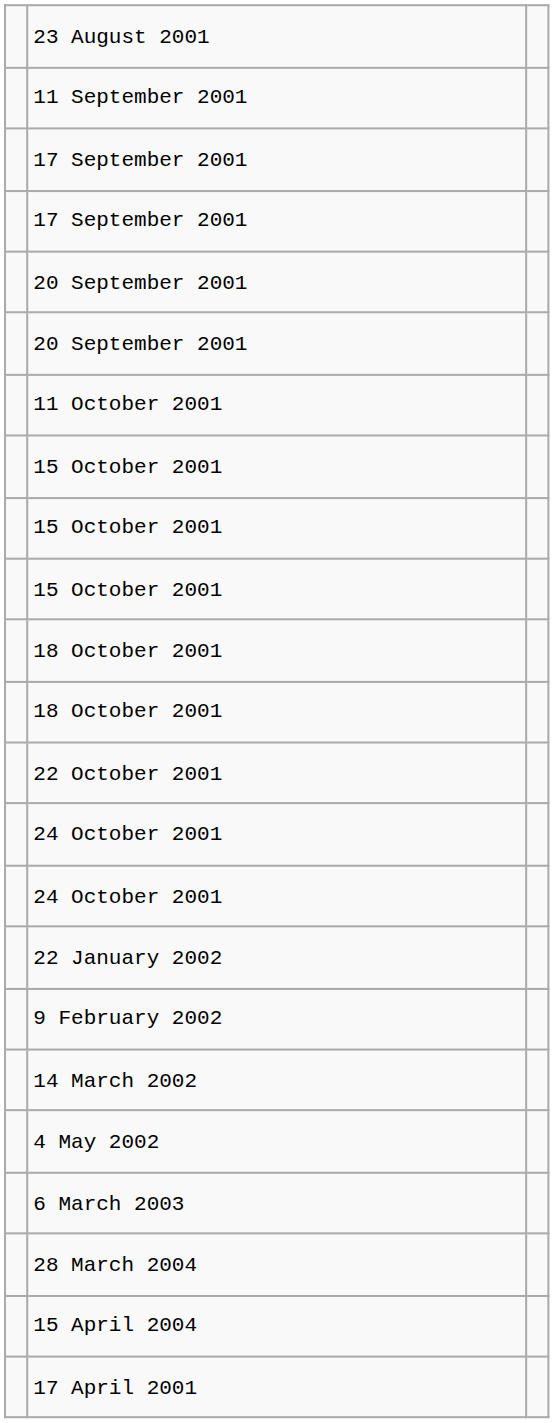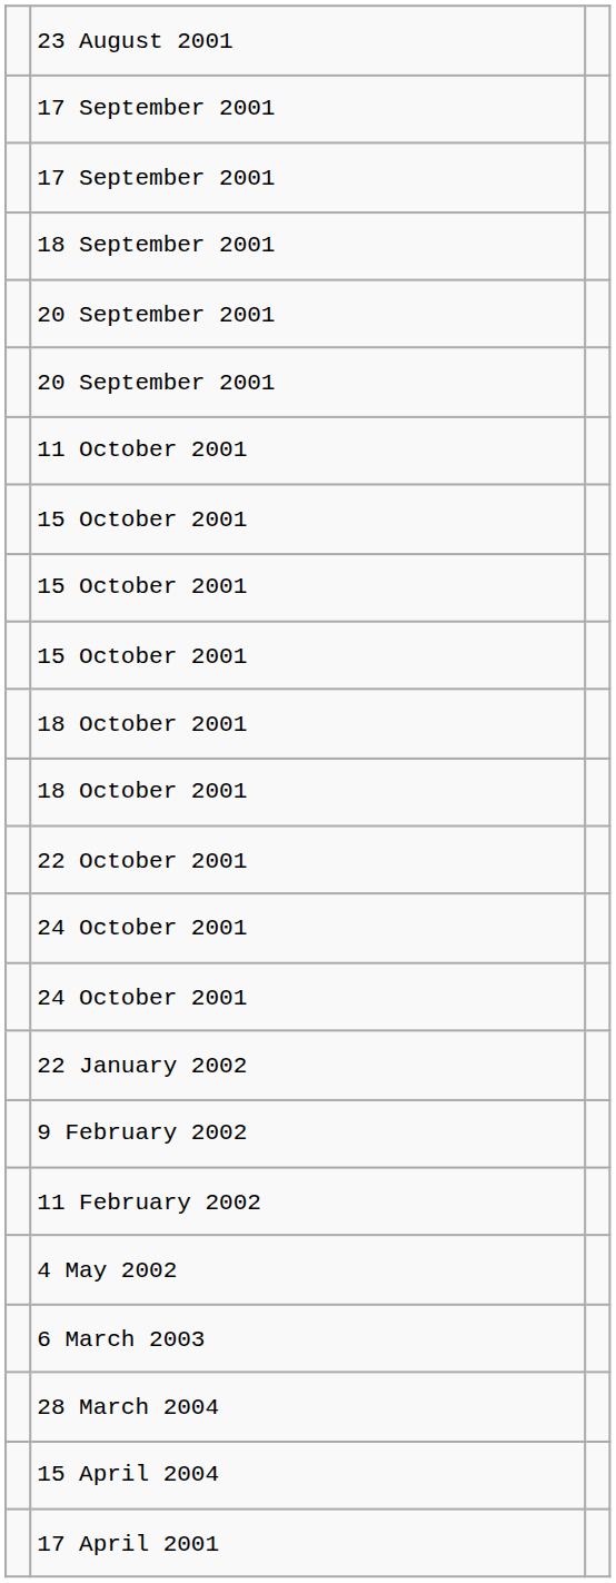- row: 11 September 2001
+ row: 18 September 2001
+ row: 11 February 2002
- row: 14 March 2002
